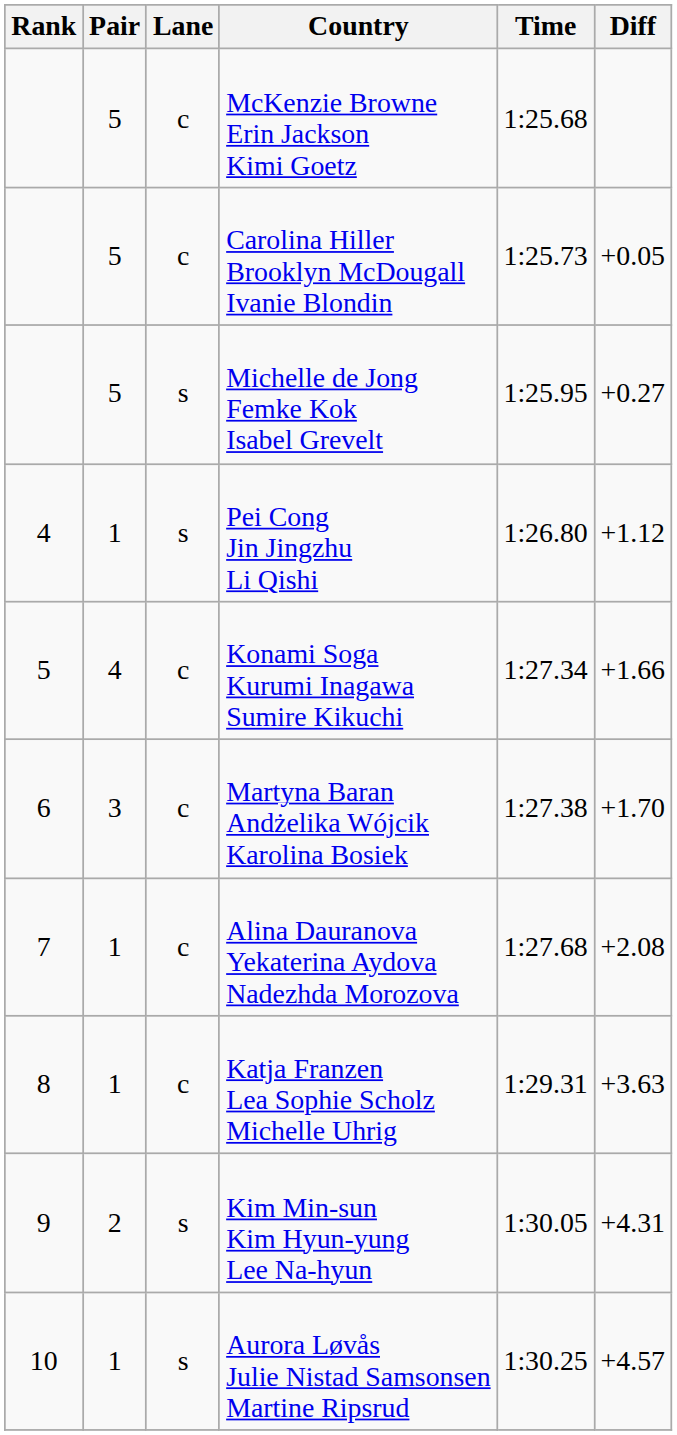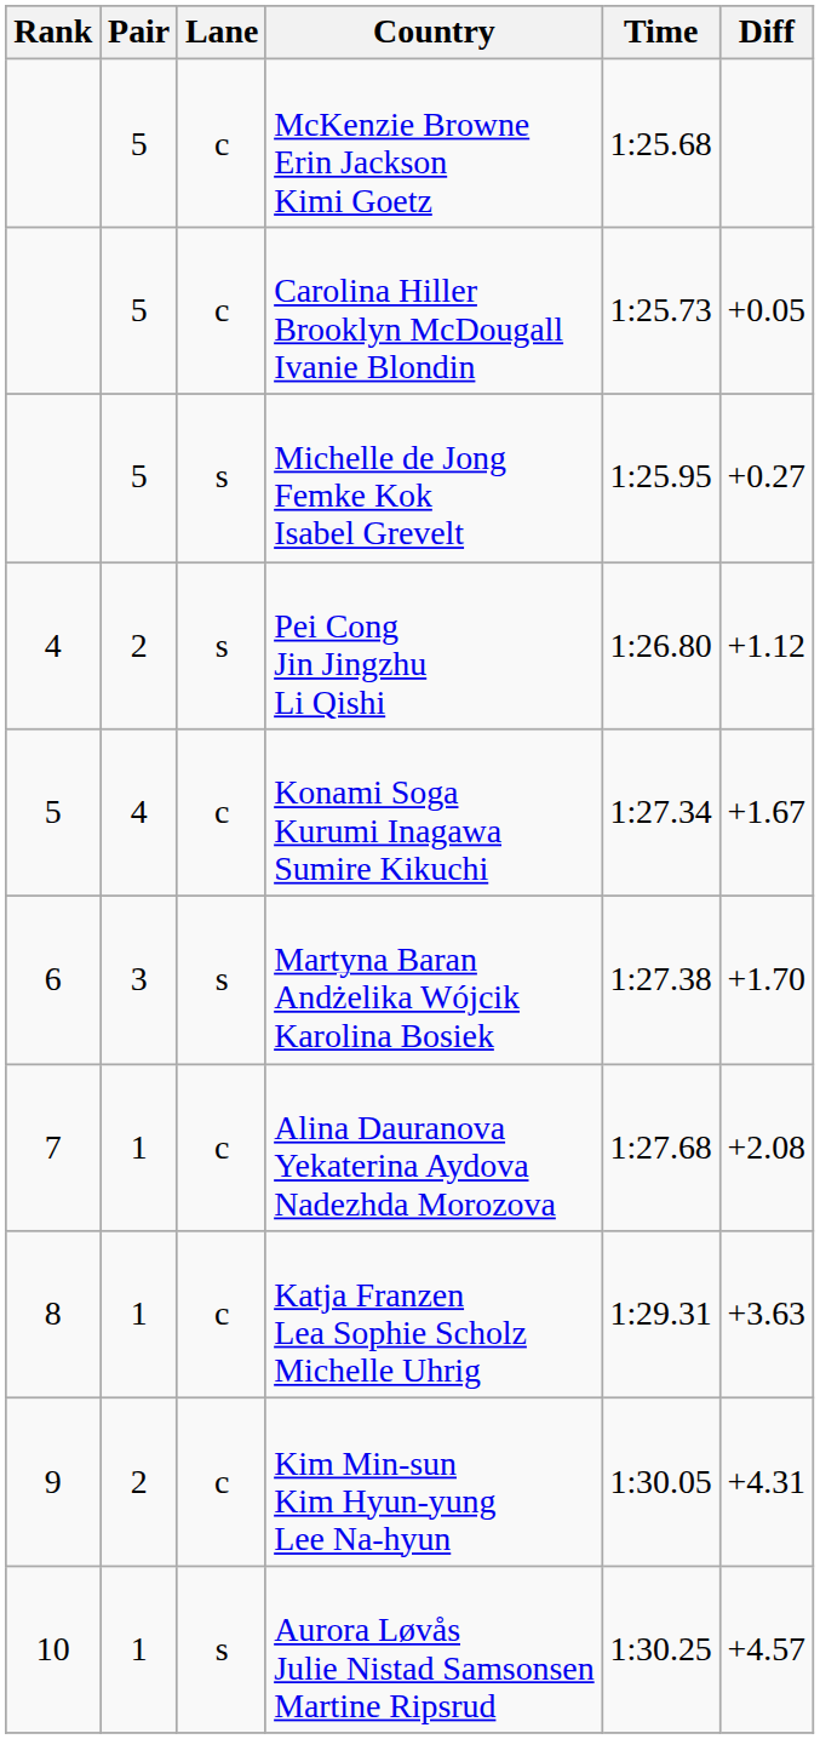Pei Cong Jin Jingzhu Li Qishi | Pair: 1 -> 2
Konami Soga Kurumi Inagawa Sumire Kikuchi | Diff: +1.66 -> +1.67
Martyna Baran Andżelika Wójcik Karolina Bosiek | Lane: c -> s
Kim Min-sun Kim Hyun-yung Lee Na-hyun | Lane: s -> c
